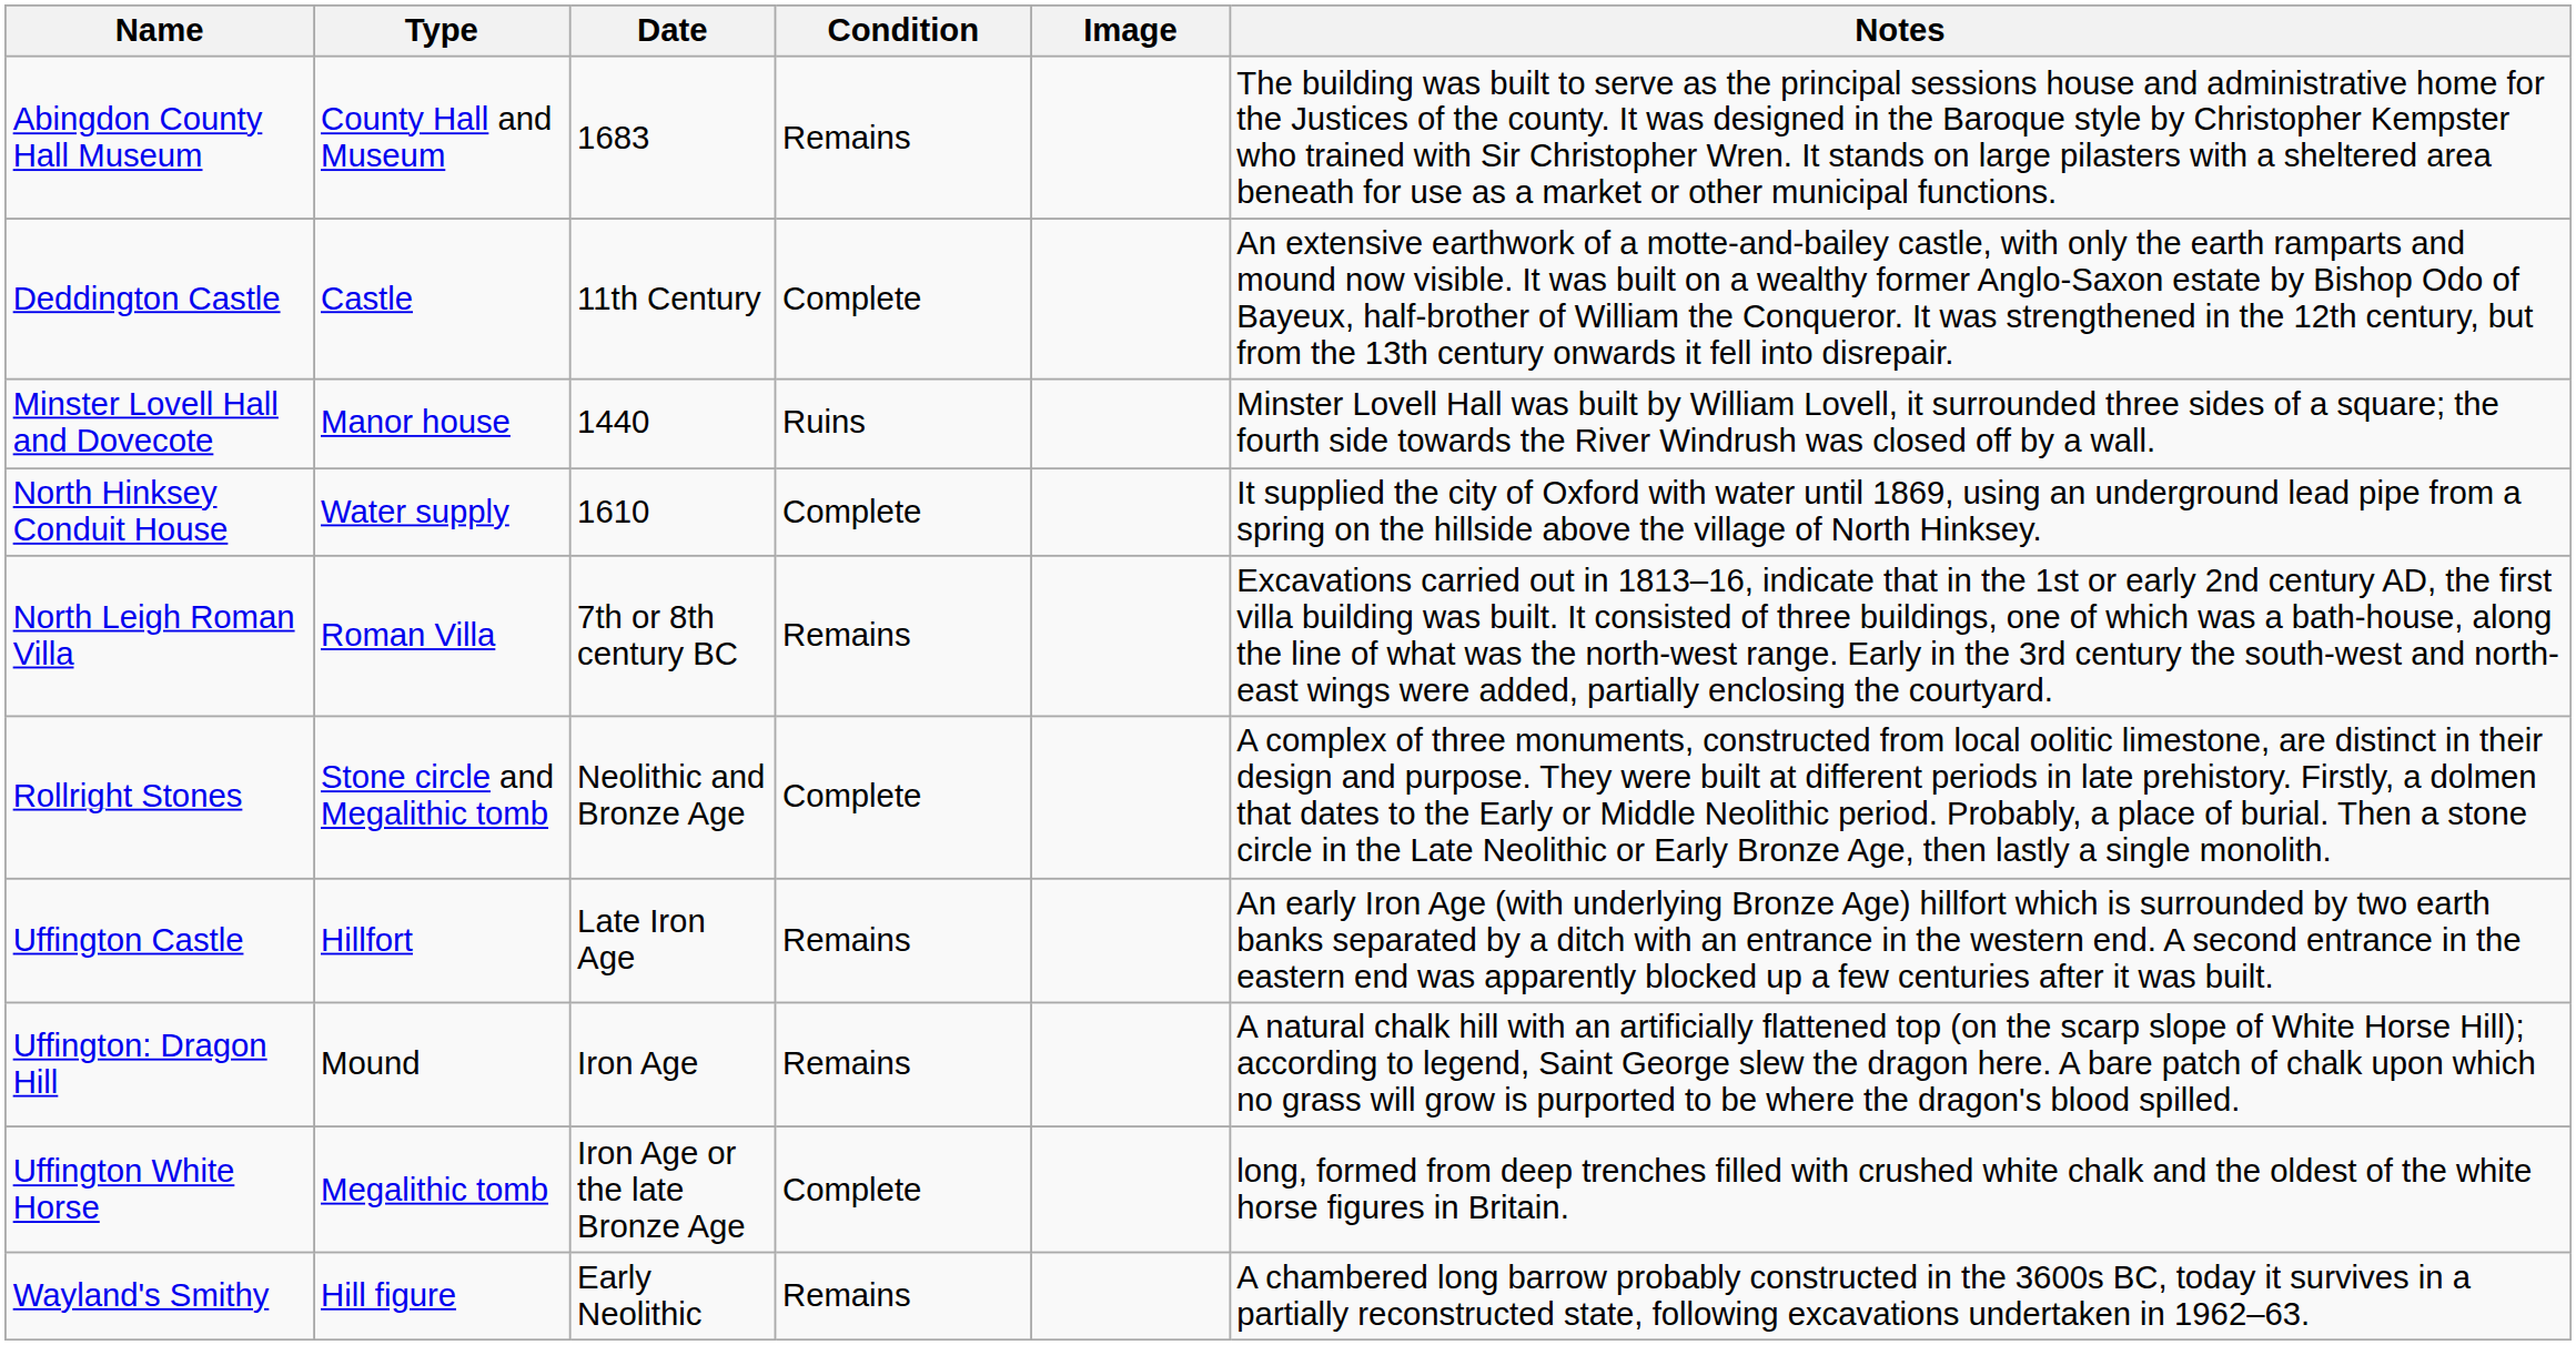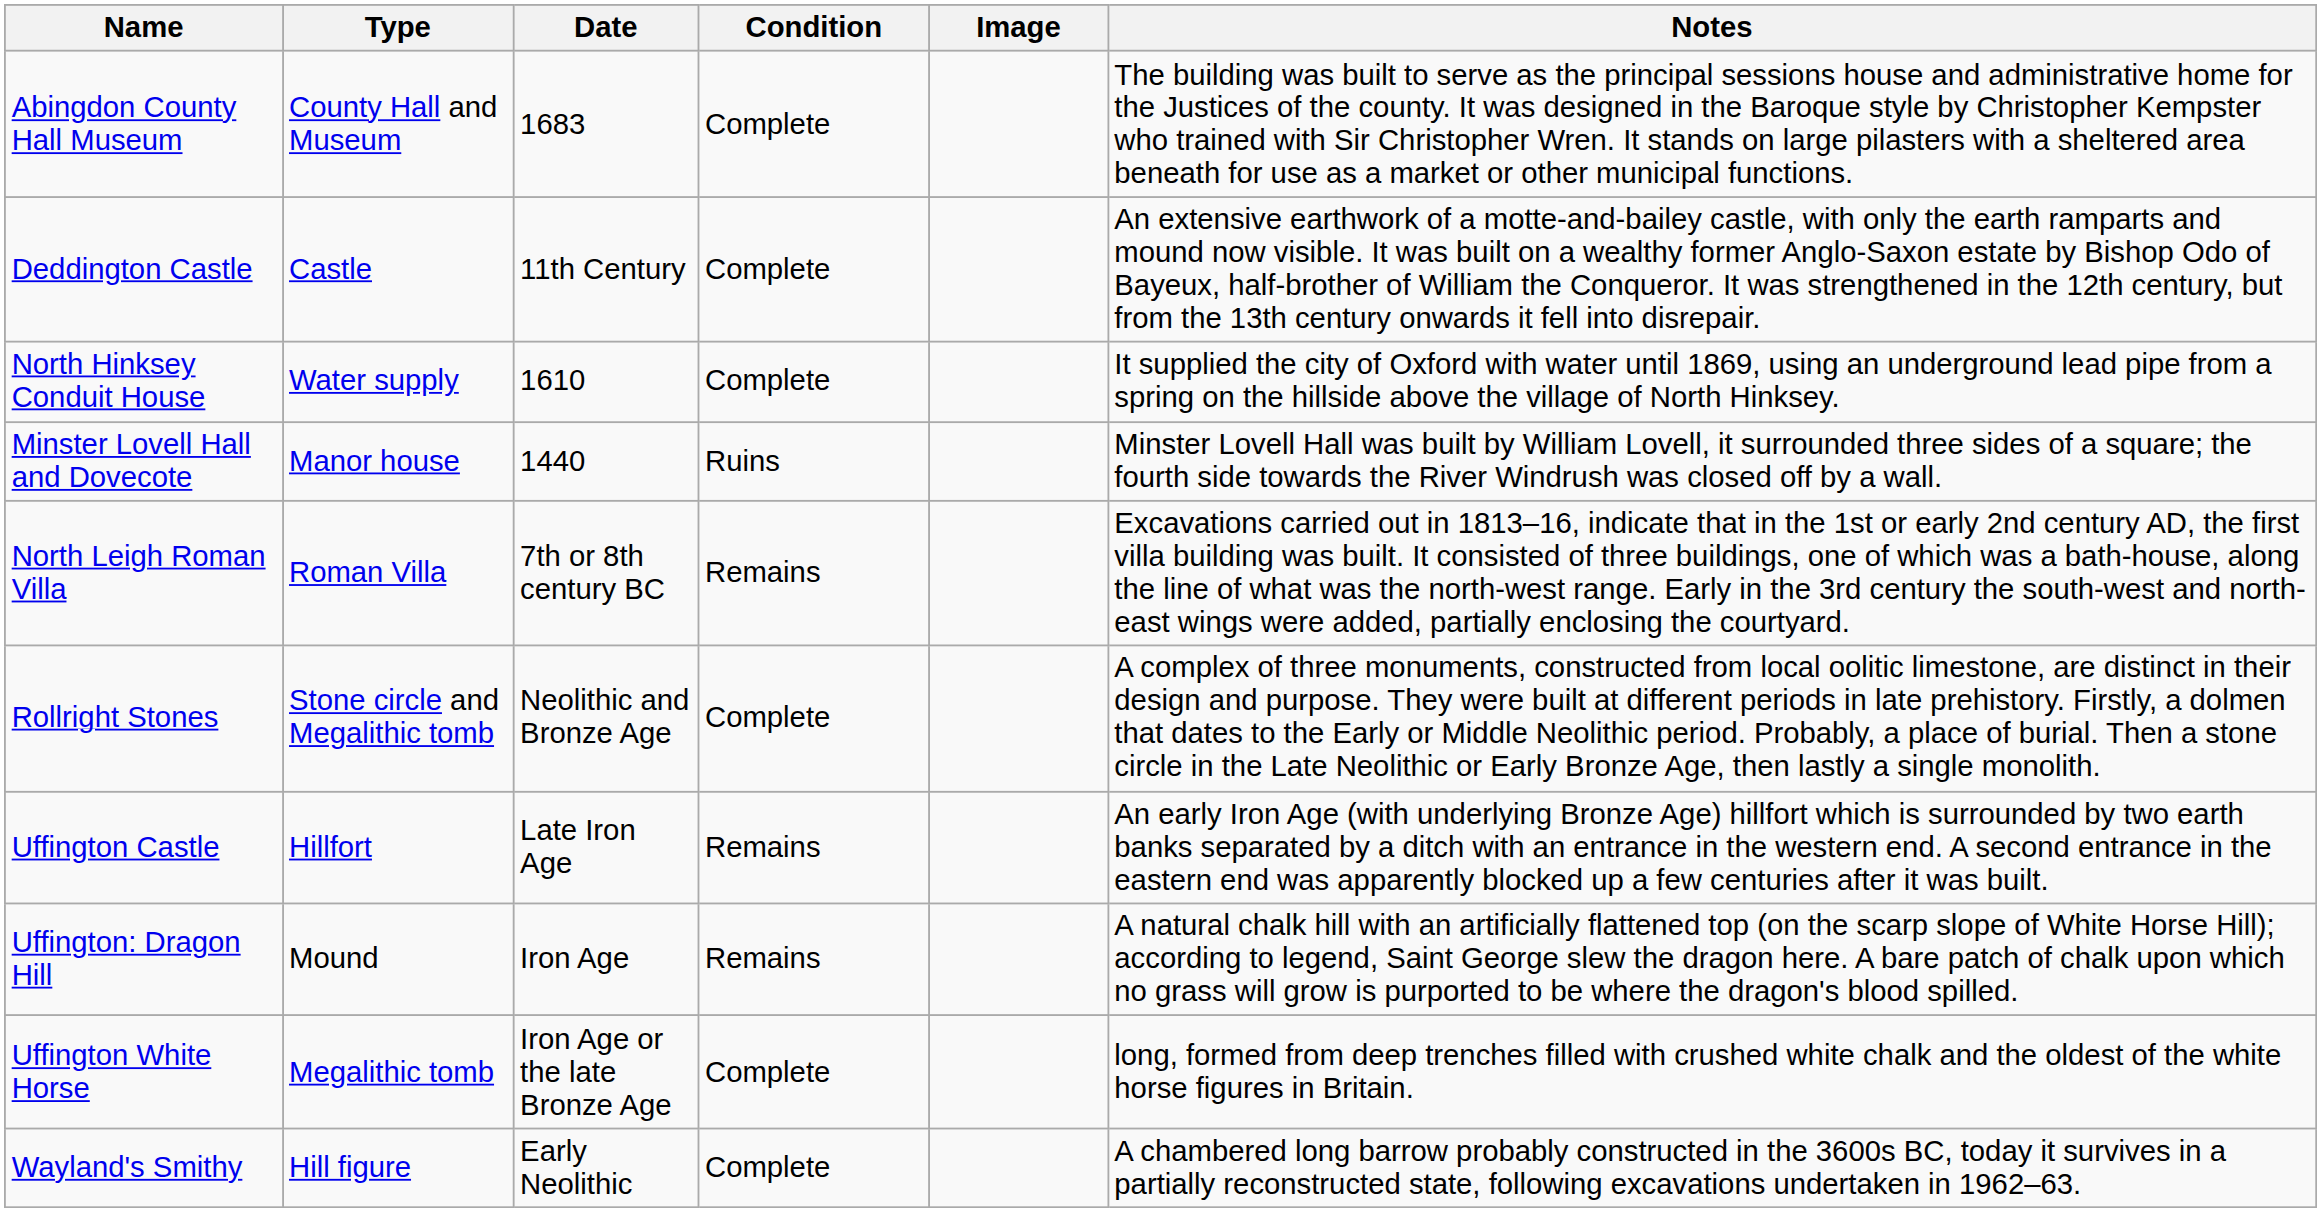Abingdon County Hall Museum | Condition: Remains -> Complete
rows swapped: Minster Lovell Hall and Dovecote <-> North Hinksey Conduit House
Wayland's Smithy | Condition: Remains -> Complete
